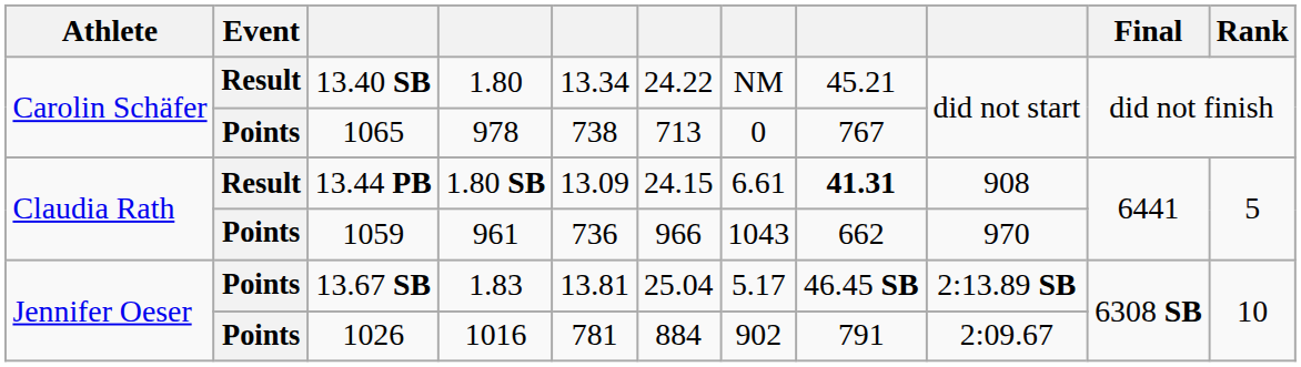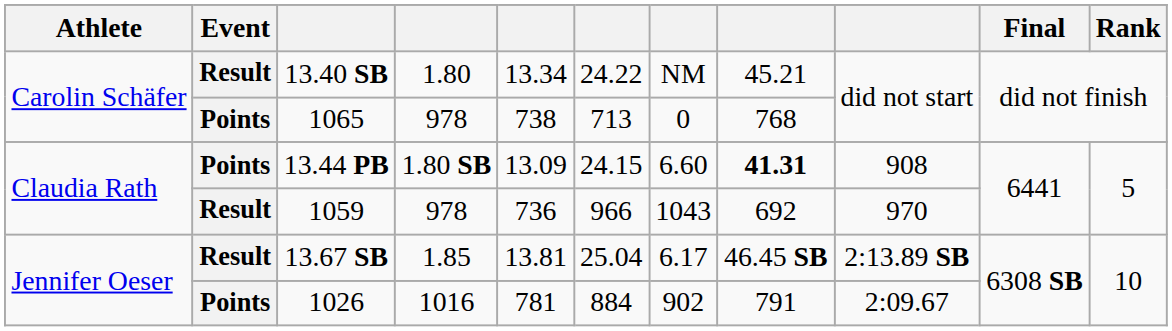1065 | column 8: 767 -> 768
13.44 PB | Event: Result -> Points
13.44 PB | column 7: 6.61 -> 6.60
1059 | Event: Points -> Result
1059 | column 4: 961 -> 978
1059 | column 8: 662 -> 692
13.67 SB | Event: Points -> Result
13.67 SB | column 4: 1.83 -> 1.85
13.67 SB | column 7: 5.17 -> 6.17
